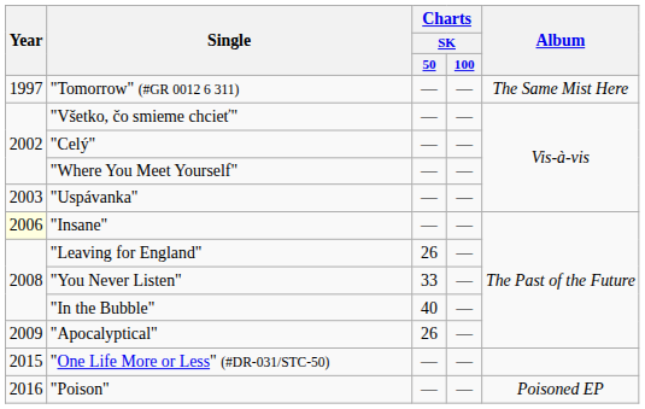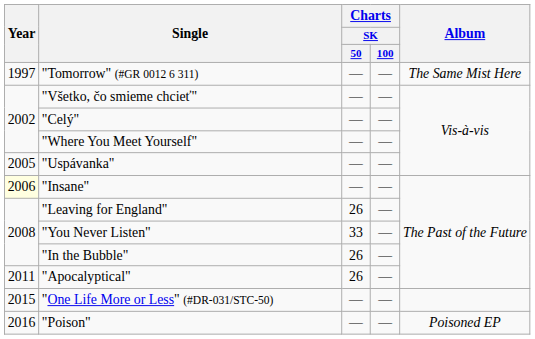"Uspávanka" | Year: 2003 -> 2005
"In the Bubble" | Charts / SK / 50: 40 -> 26
"Apocalyptical" | Year: 2009 -> 2011
